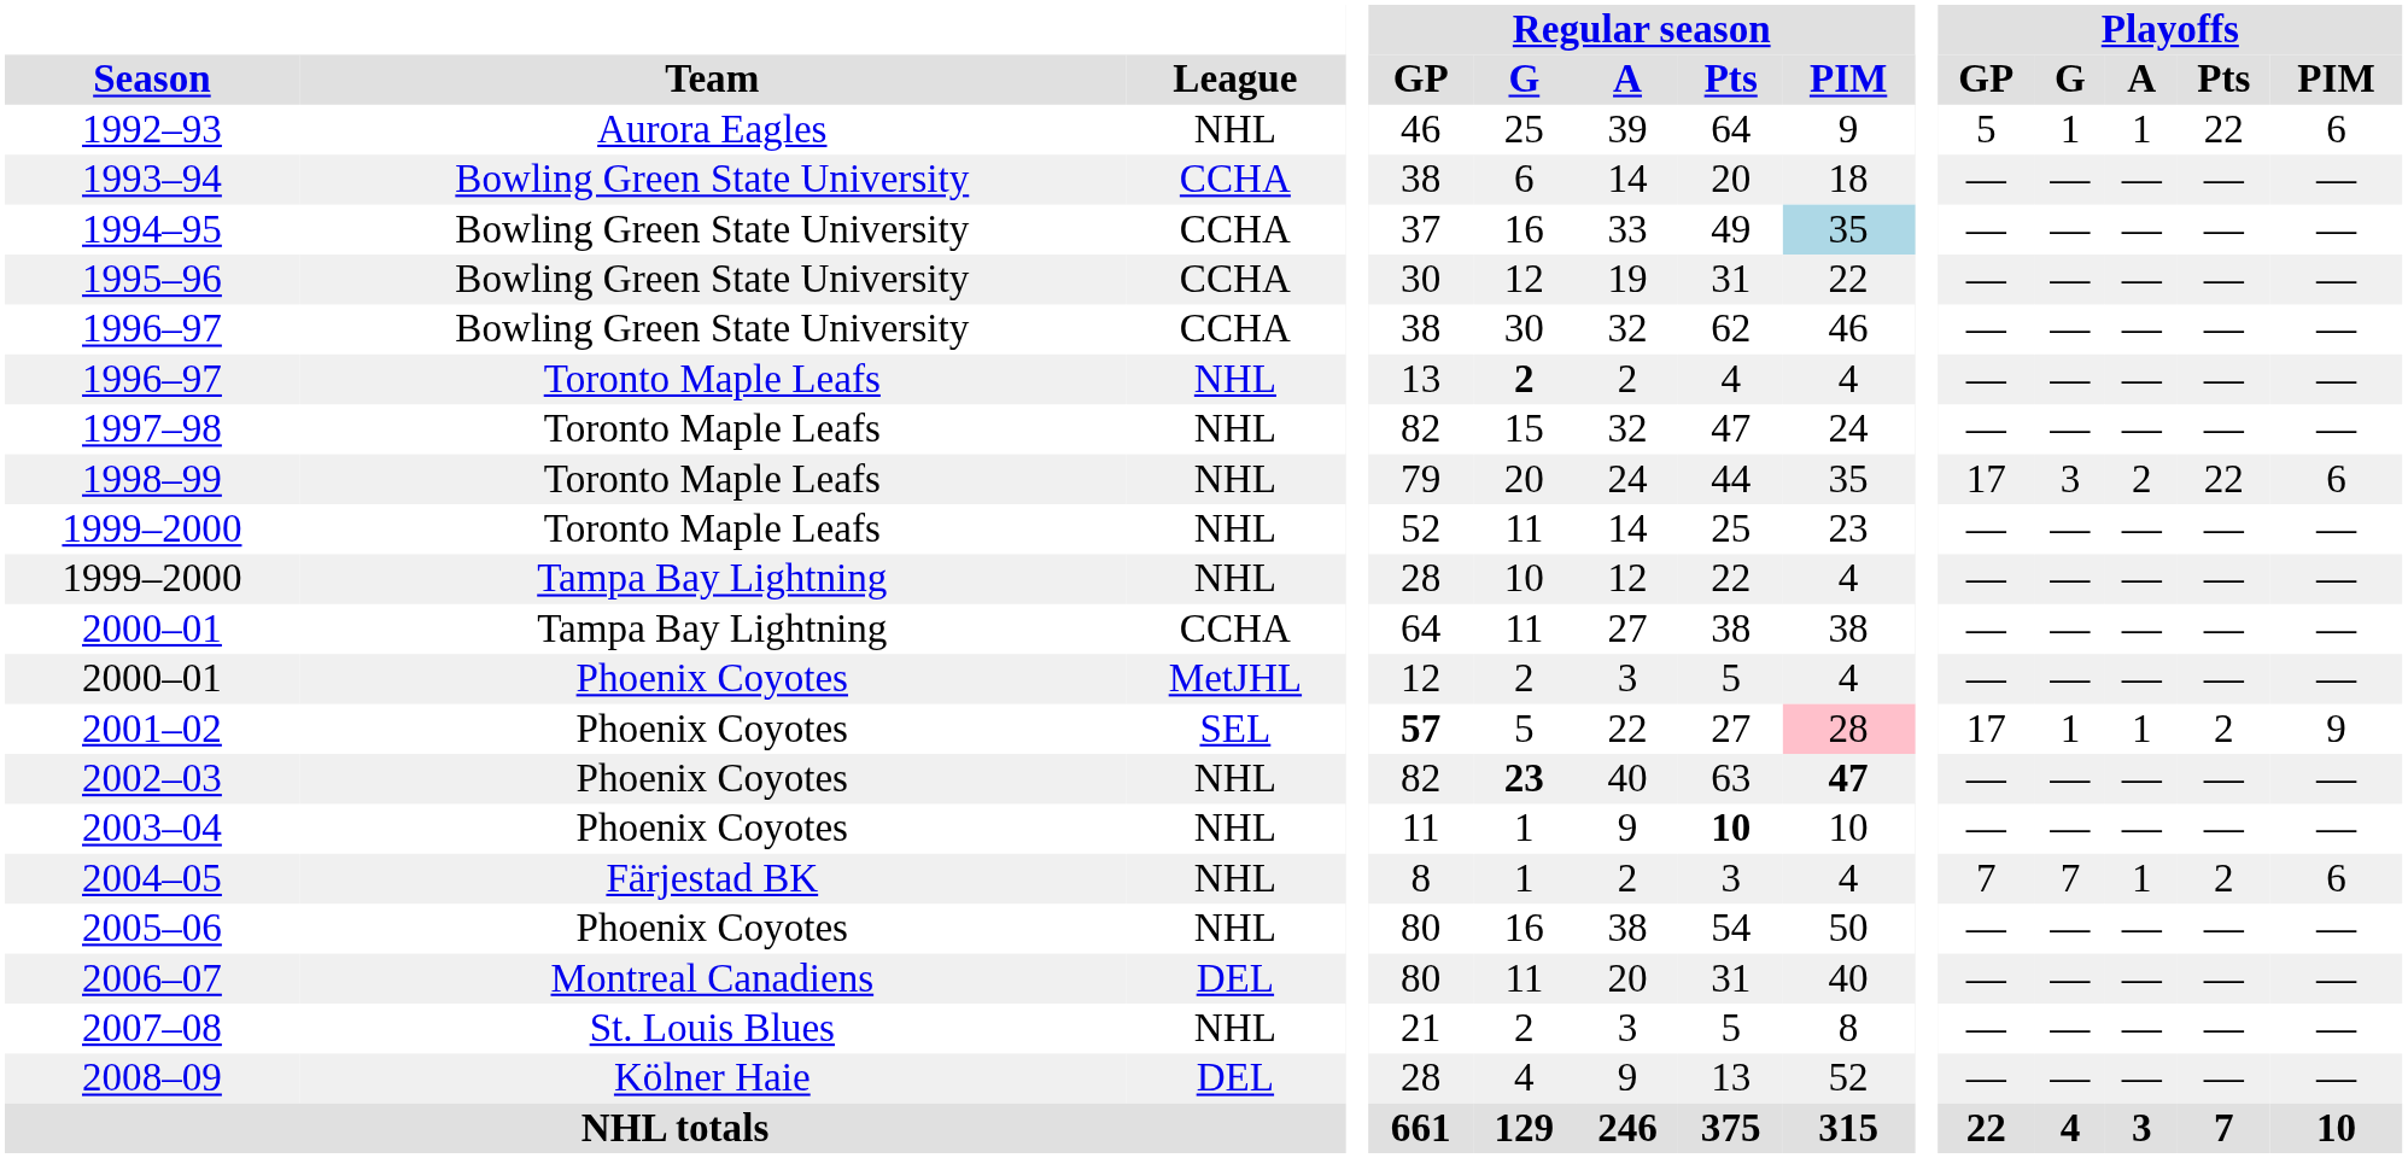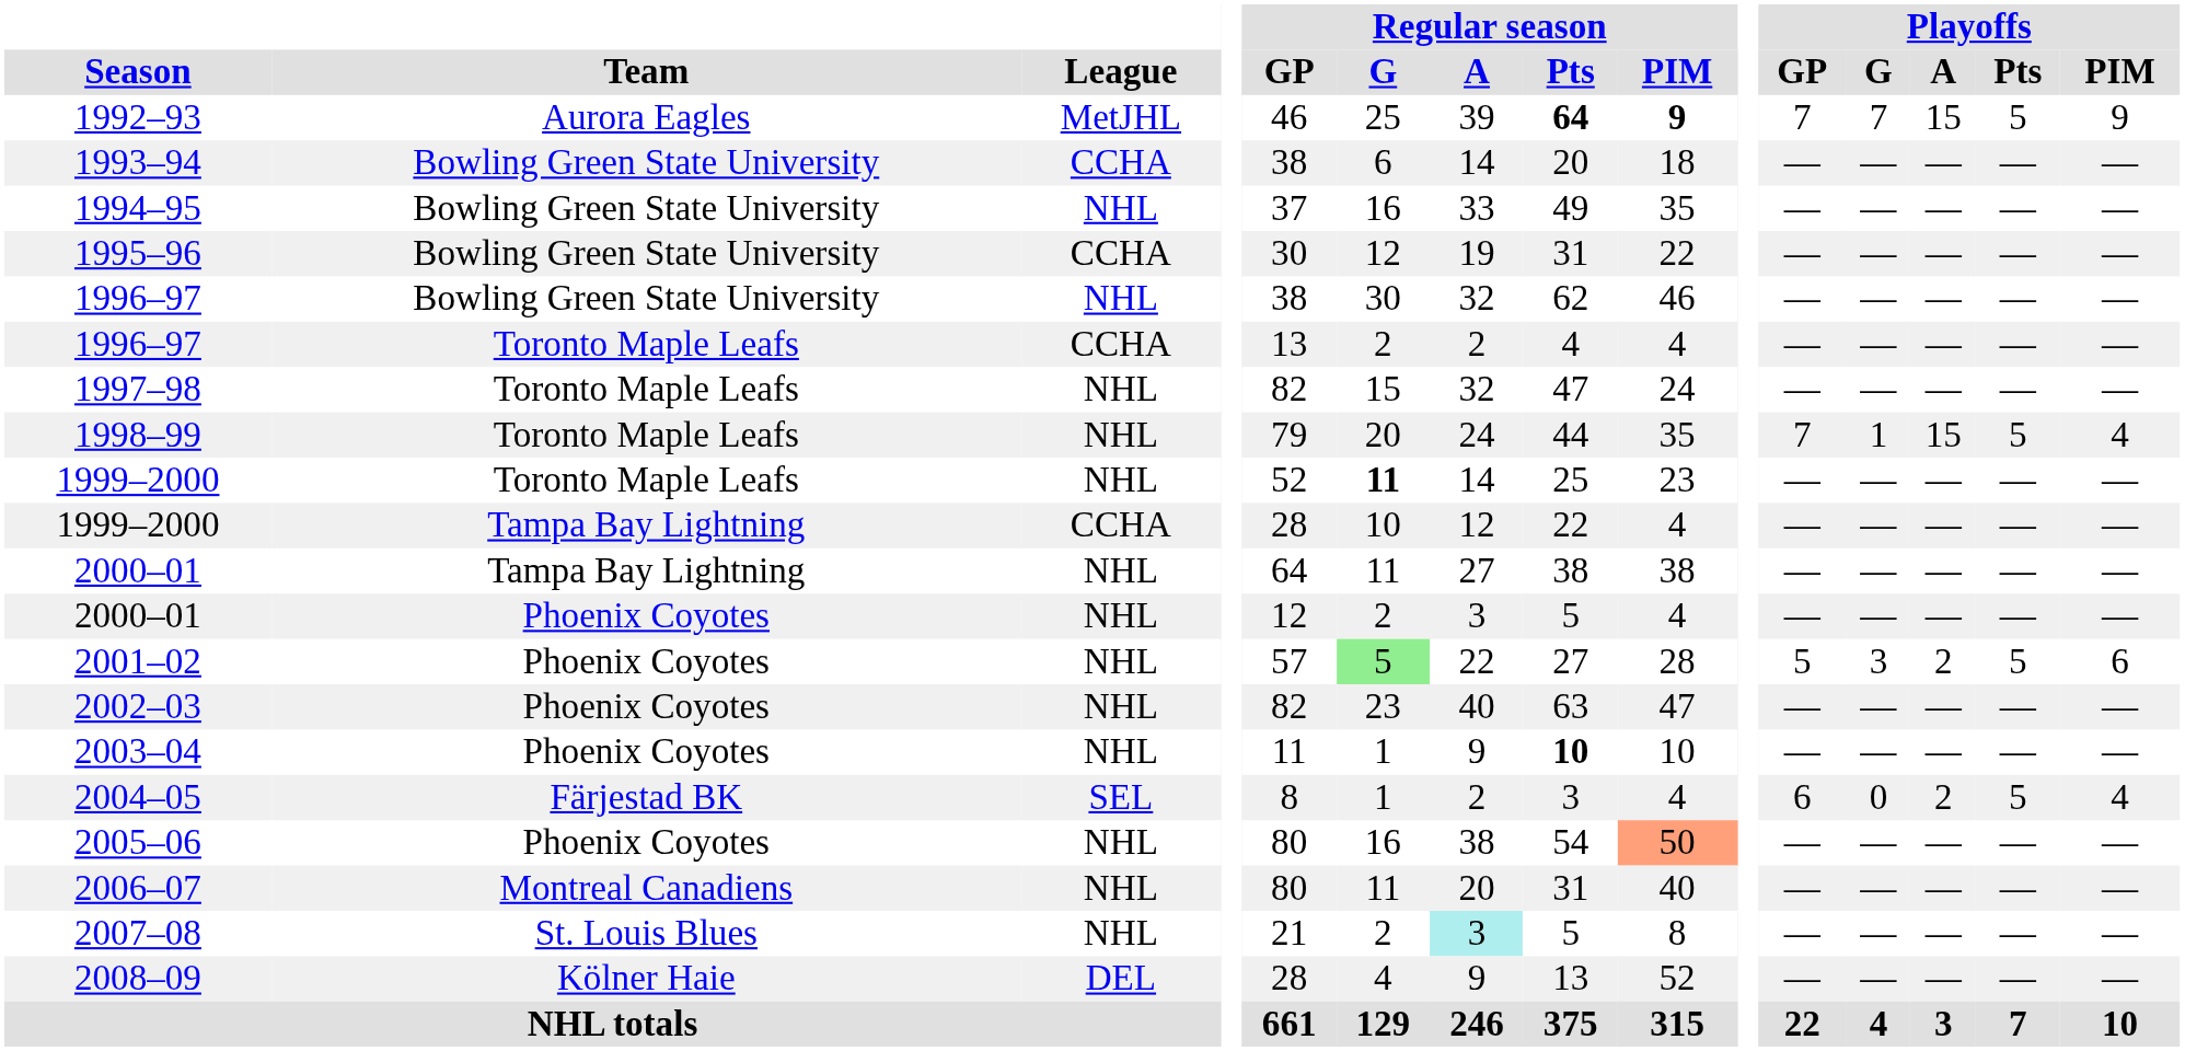1992–93 | League: NHL -> MetJHL
1992–93 | Regular season / Pts: normal -> bold
1992–93 | Regular season / PIM: normal -> bold
1992–93 | Playoffs / GP: 5 -> 7
1992–93 | Playoffs / G: 1 -> 7
1992–93 | Playoffs / A: 1 -> 15
1992–93 | Playoffs / Pts: 22 -> 5
1992–93 | Playoffs / PIM: 6 -> 9
1994–95 | League: CCHA -> NHL
1994–95 | Regular season / PIM: lightblue background -> no background
1996–97 / Bowling Green State University | League: CCHA -> NHL
1996–97 / Toronto Maple Leafs | League: NHL -> CCHA
1996–97 / Toronto Maple Leafs | Regular season / G: bold -> normal
1998–99 | Playoffs / GP: 17 -> 7
1998–99 | Playoffs / G: 3 -> 1
1998–99 | Playoffs / A: 2 -> 15
1998–99 | Playoffs / Pts: 22 -> 5
1998–99 | Playoffs / PIM: 6 -> 4
1999–2000 / Toronto Maple Leafs | Regular season / G: normal -> bold
1999–2000 / Tampa Bay Lightning | League: NHL -> CCHA
2000–01 / Tampa Bay Lightning | League: CCHA -> NHL
2000–01 / Phoenix Coyotes | League: MetJHL -> NHL
2001–02 | League: SEL -> NHL
2001–02 | Regular season / GP: bold -> normal
2001–02 | Regular season / G: no background -> lightgreen background
2001–02 | Regular season / PIM: pink background -> no background
2001–02 | Playoffs / GP: 17 -> 5
2001–02 | Playoffs / G: 1 -> 3
2001–02 | Playoffs / A: 1 -> 2
2001–02 | Playoffs / Pts: 2 -> 5
2001–02 | Playoffs / PIM: 9 -> 6
2002–03 | Regular season / G: bold -> normal
2002–03 | Regular season / PIM: bold -> normal
2004–05 | League: NHL -> SEL
2004–05 | Playoffs / GP: 7 -> 6
2004–05 | Playoffs / G: 7 -> 0
2004–05 | Playoffs / A: 1 -> 2
2004–05 | Playoffs / Pts: 2 -> 5
2004–05 | Playoffs / PIM: 6 -> 4
2005–06 | Regular season / PIM: no background -> lightsalmon background
2006–07 | League: DEL -> NHL
2007–08 | Regular season / A: no background -> paleturquoise background
